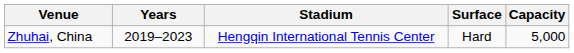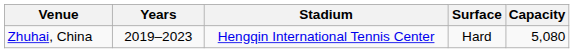Zhuhai, China | Capacity: 5,000 -> 5,080
